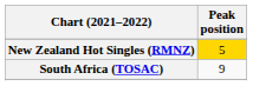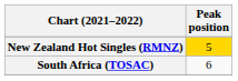South Africa (TOSAC) | Peak position: 9 -> 6
